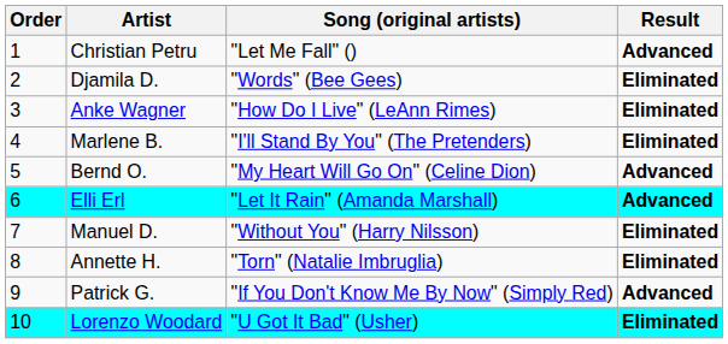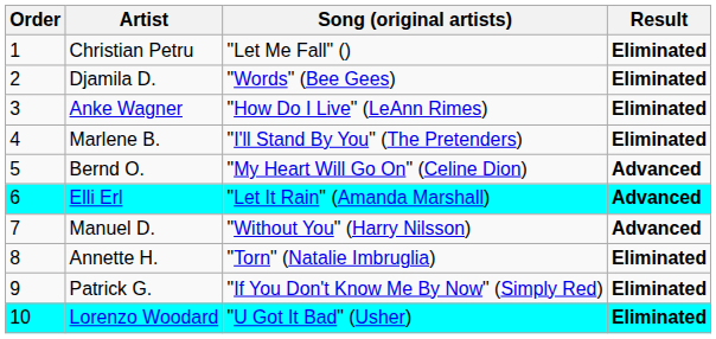Christian Petru | Result: Advanced -> Eliminated
Manuel D. | Result: Eliminated -> Advanced
Patrick G. | Result: Advanced -> Eliminated
